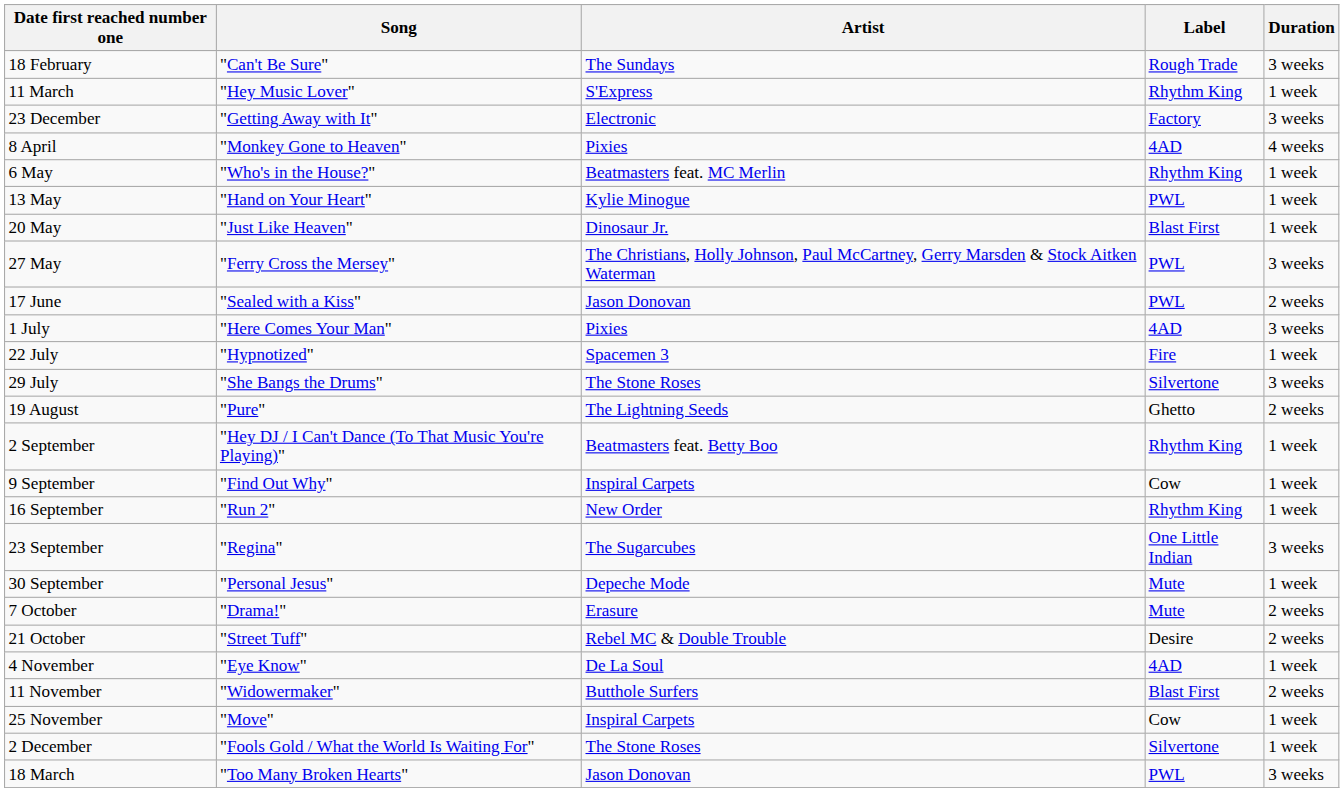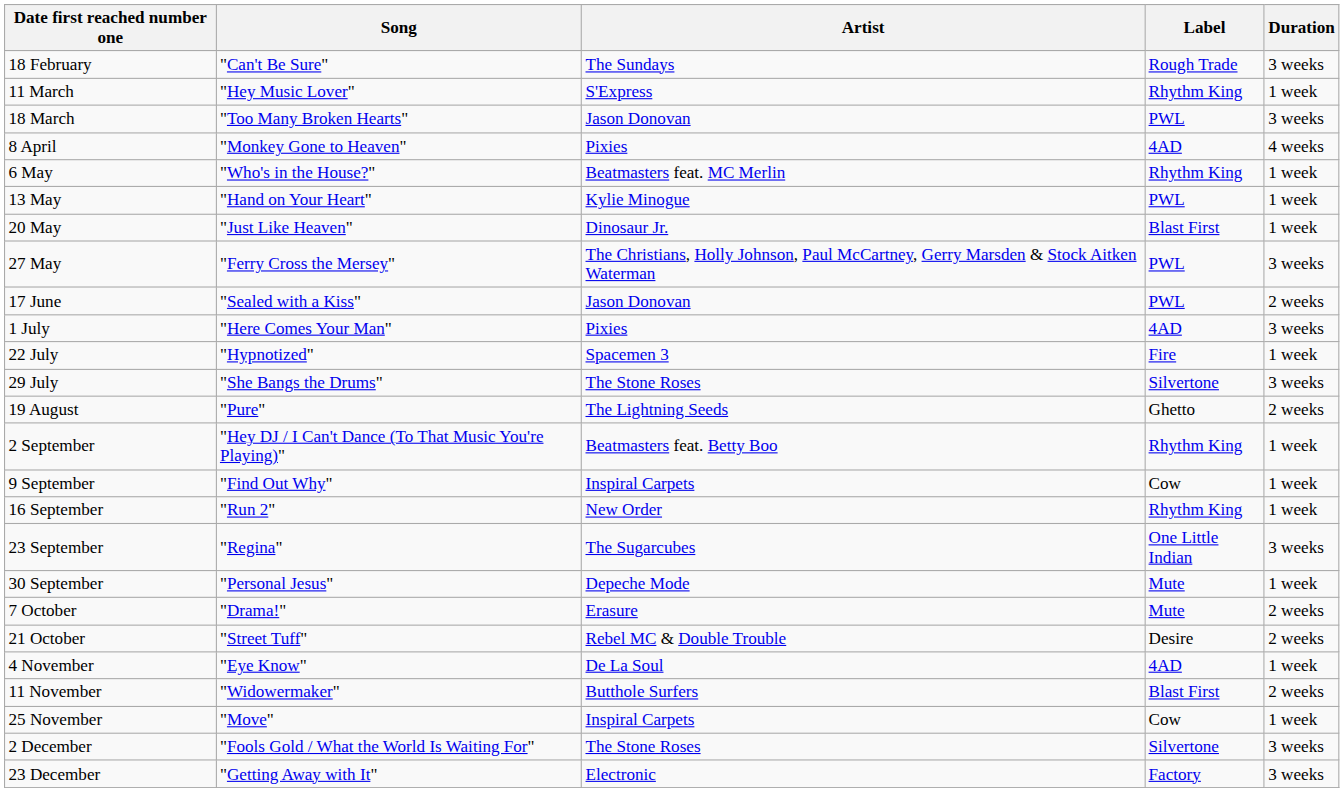rows swapped: 18 March <-> 23 December
2 December | Duration: 1 week -> 3 weeks
